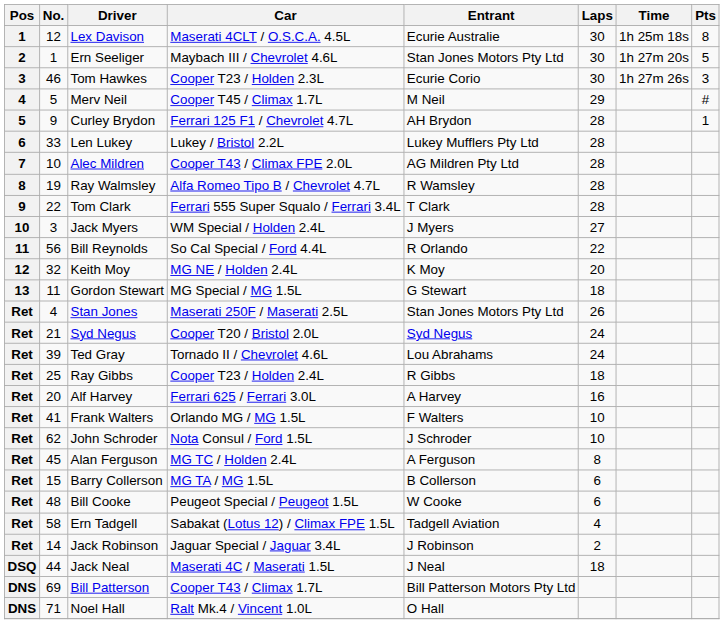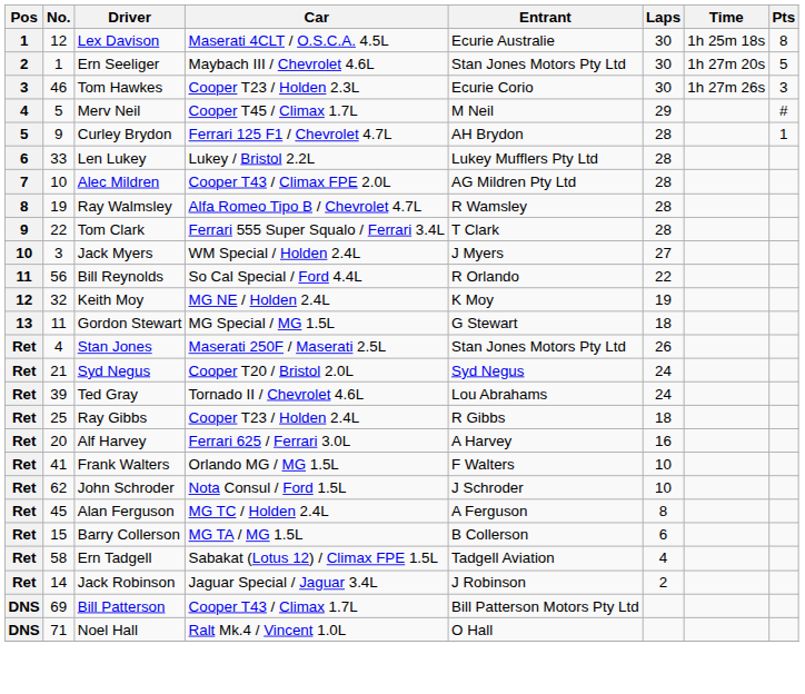Keith Moy | Laps: 20 -> 19
- row: Ret | 48 | Bill Cooke | Peugeot Special / Peugeot 1.5L | W Cooke | 6
- row: DSQ | 44 | Jack Neal | Maserati 4C / Maserati 1.5L | J Neal | 18
